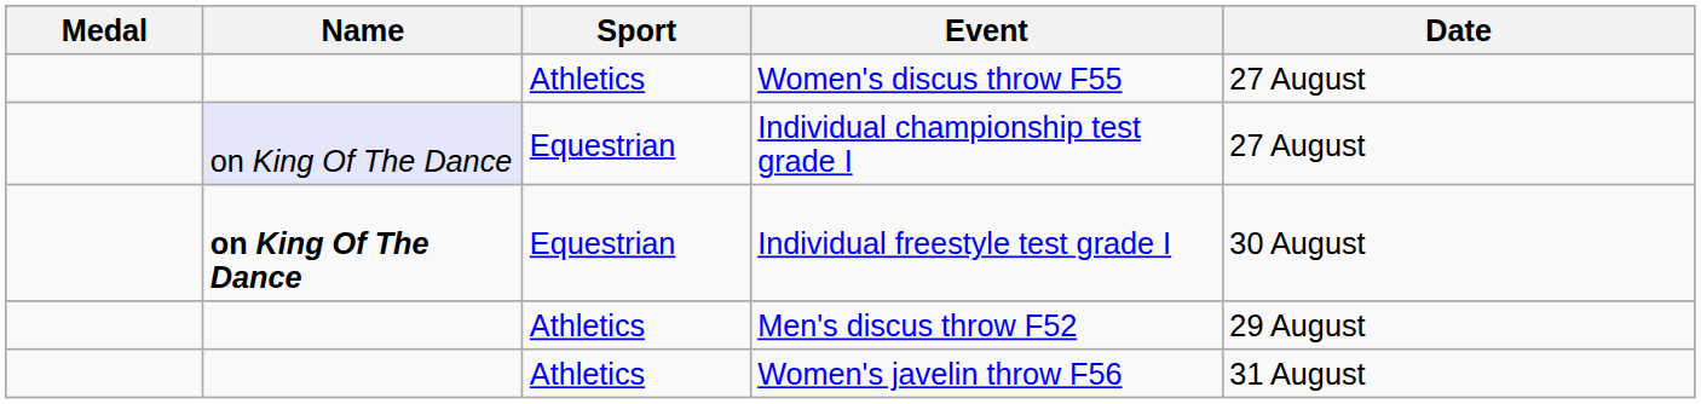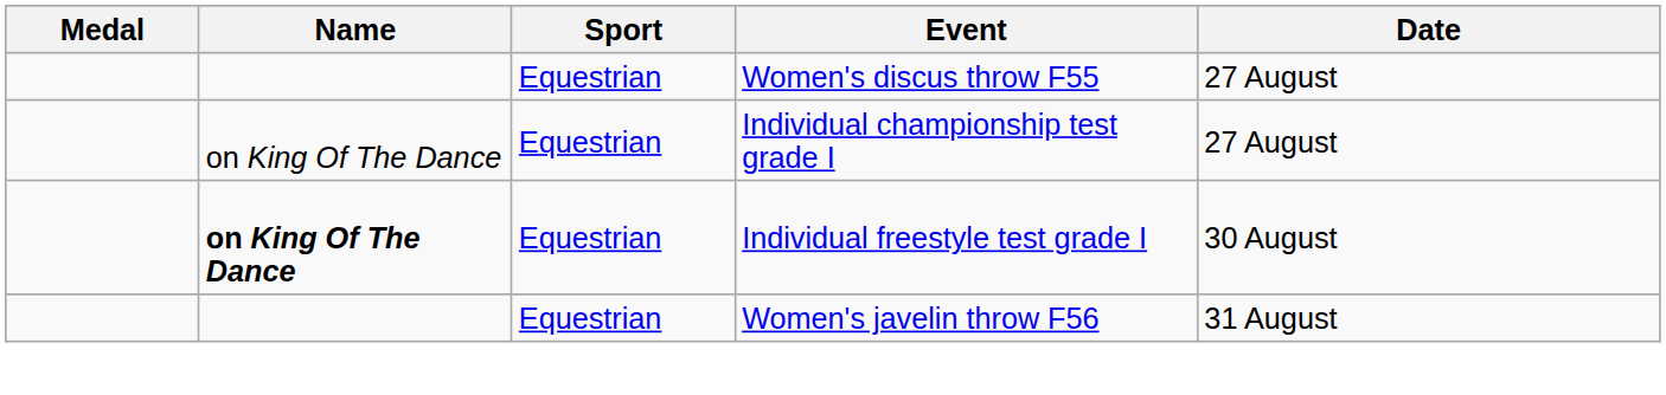Women's discus throw F55 | Sport: Athletics -> Equestrian
Individual championship test grade I | Name: lavender background -> no background
- row: Athletics | Men's discus throw F52 | 29 August
Women's javelin throw F56 | Sport: Athletics -> Equestrian
